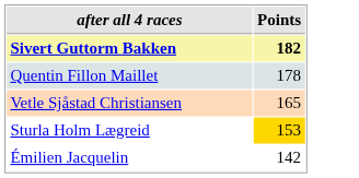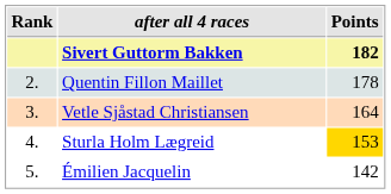+ column: Rank | 2. | 3. | 4. | 5.
Vetle Sjåstad Christiansen | Points: 165 -> 164
